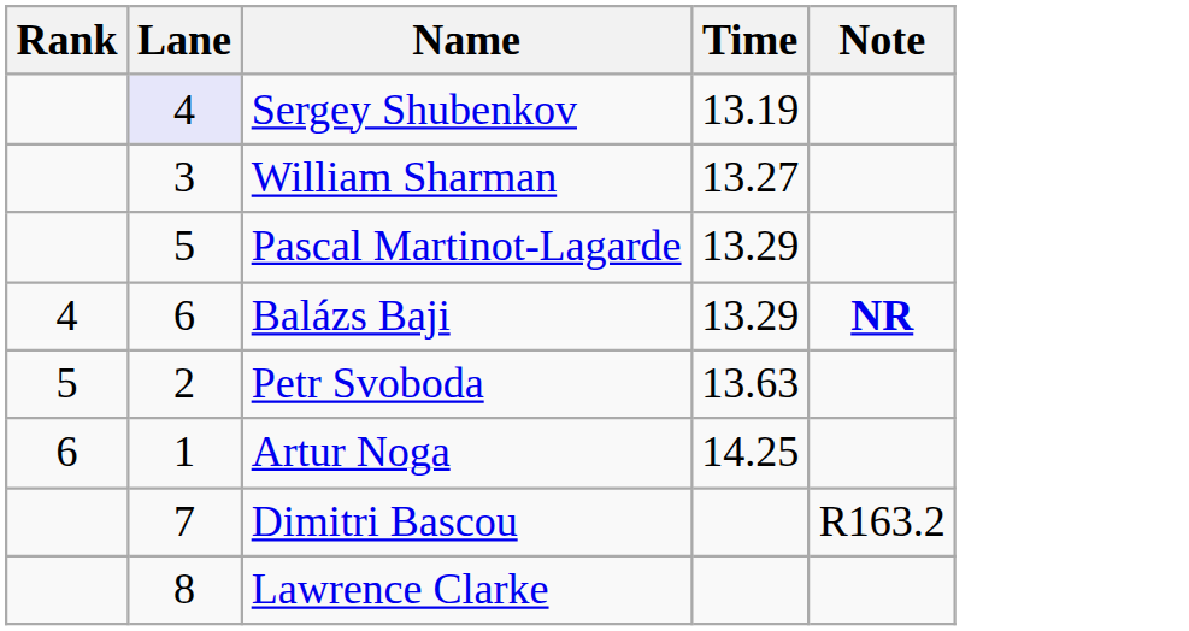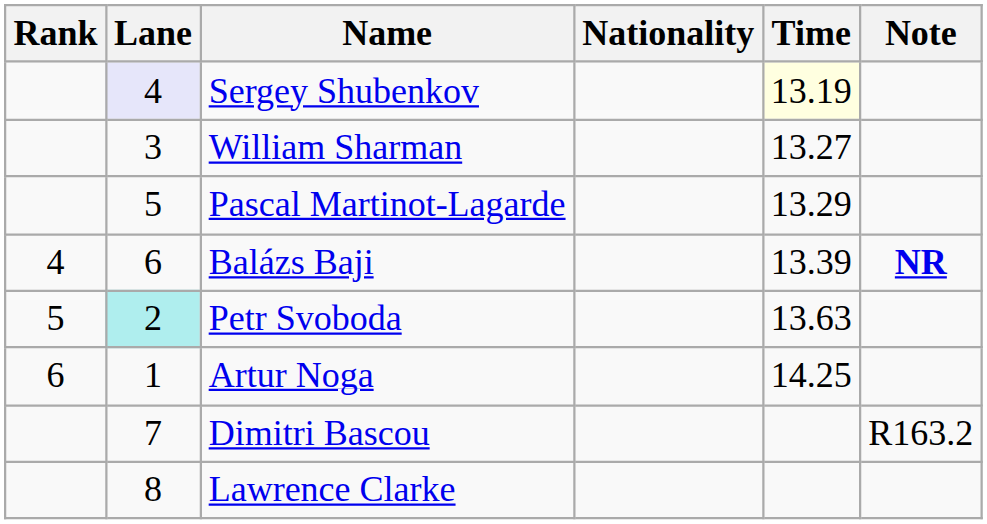+ column: Nationality
Sergey Shubenkov | Time: no background -> lightyellow background
Balázs Baji | Time: 13.29 -> 13.39
Petr Svoboda | Lane: no background -> paleturquoise background
